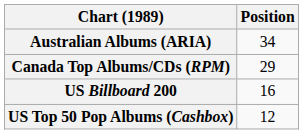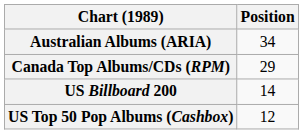US Billboard 200 | Position: 16 -> 14
